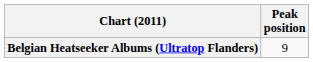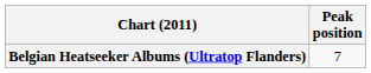Belgian Heatseeker Albums (Ultratop Flanders) | Peak position: 9 -> 7
